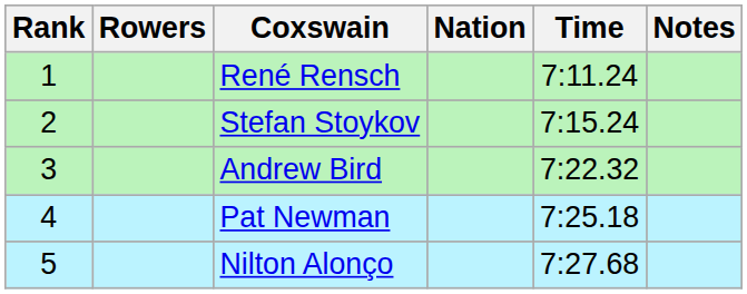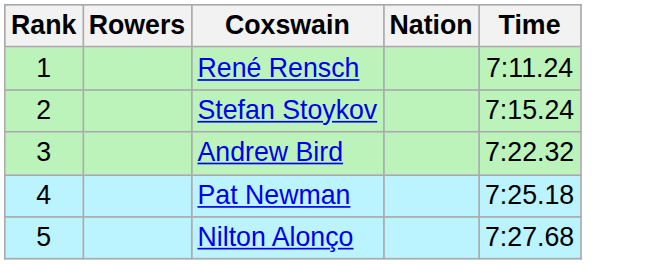- column: Notes
